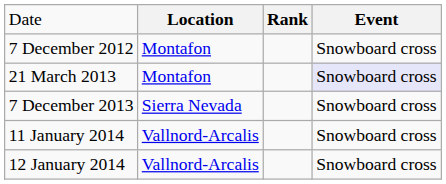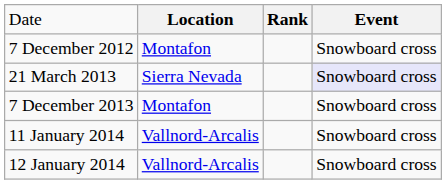21 March 2013 | column 2: Montafon -> Sierra Nevada
7 December 2013 | column 2: Sierra Nevada -> Montafon
